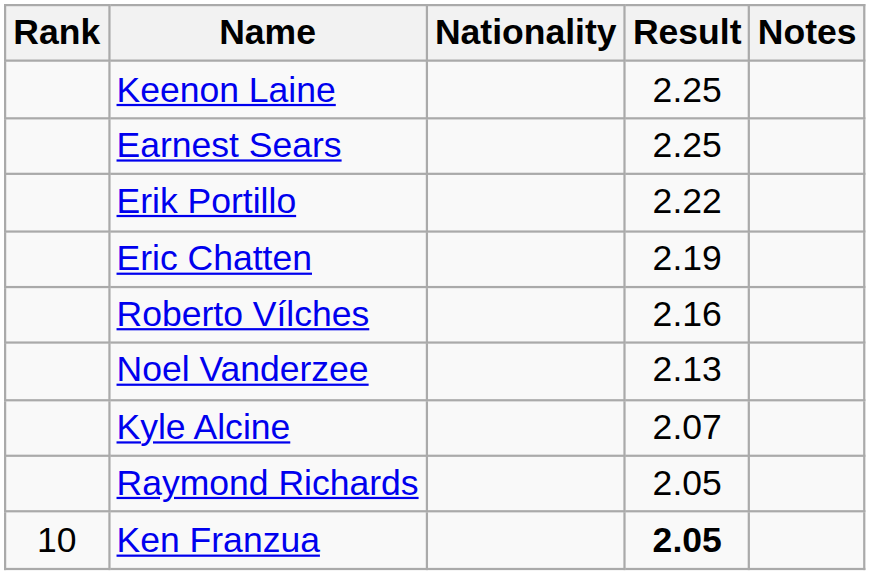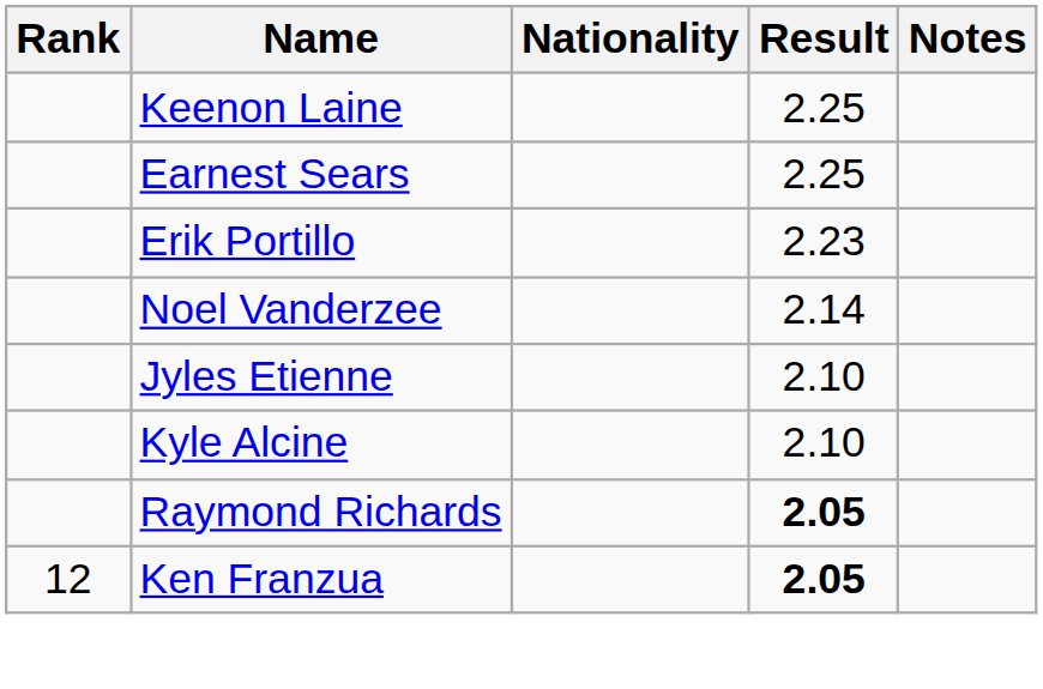Erik Portillo | Result: 2.22 -> 2.23
- row: Eric Chatten | 2.19
- row: Roberto Vílches | 2.16
Noel Vanderzee | Result: 2.13 -> 2.14
+ row: Jyles Etienne | 2.10
Kyle Alcine | Result: 2.07 -> 2.10
Raymond Richards | Result: normal -> bold
Ken Franzua | Rank: 10 -> 12
